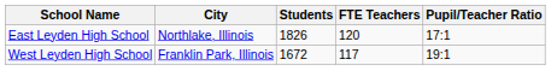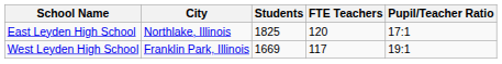East Leyden High School | Students: 1826 -> 1825
West Leyden High School | Students: 1672 -> 1669
